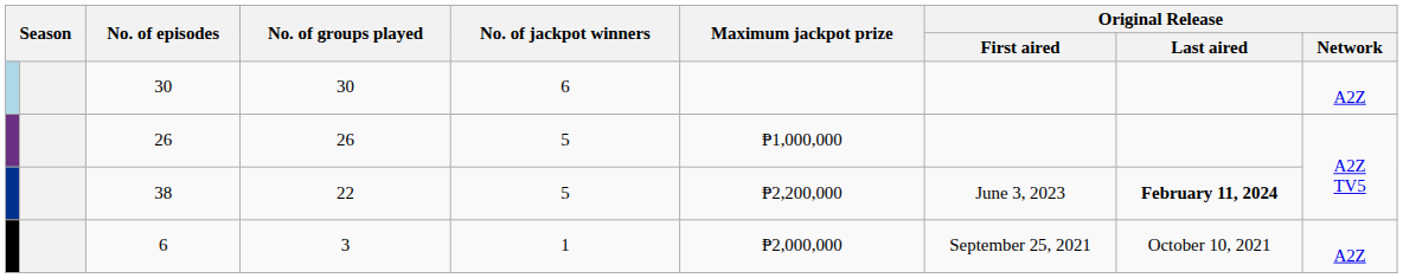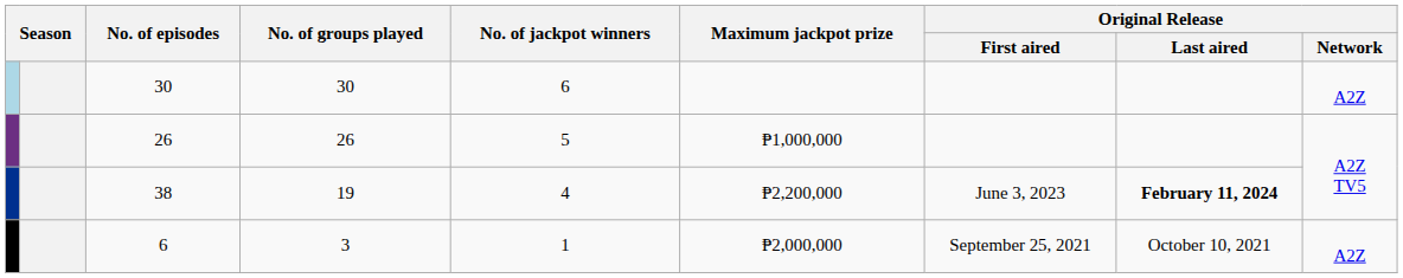38 | No. of groups played: 22 -> 19
38 | No. of jackpot winners: 5 -> 4
